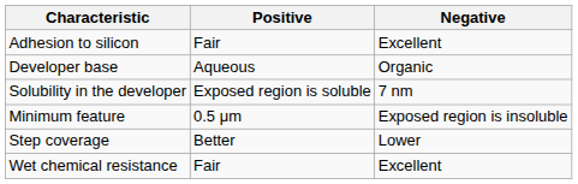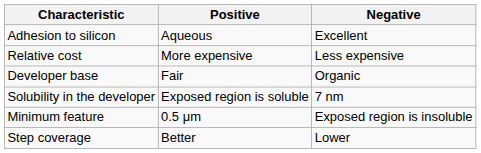Adhesion to silicon | Positive: Fair -> Aqueous
+ row: Relative cost | More expensive | Less expensive
Developer base | Positive: Aqueous -> Fair
- row: Wet chemical resistance | Fair | Excellent
